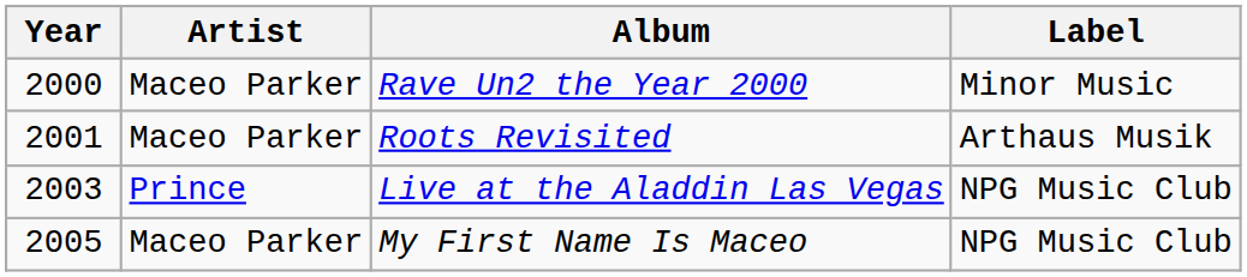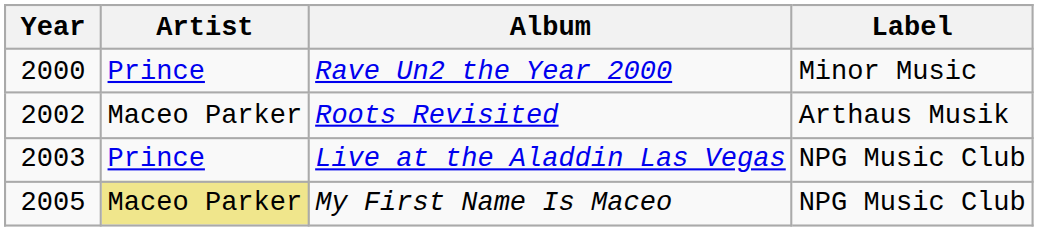Rave Un2 the Year 2000 | Artist: Maceo Parker -> Prince
Roots Revisited | Year: 2001 -> 2002
My First Name Is Maceo | Artist: no background -> khaki background
